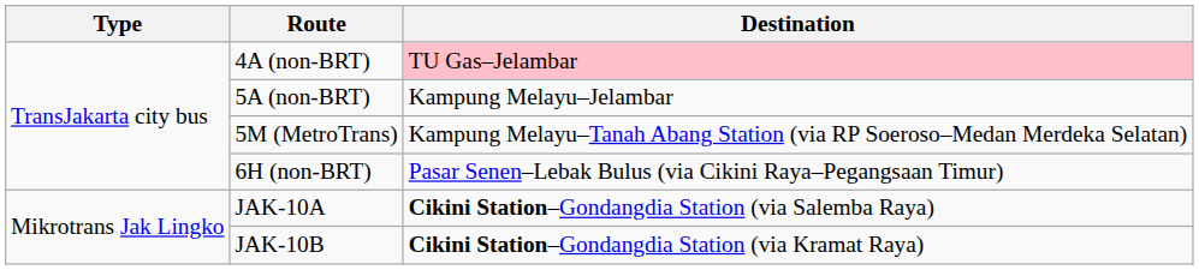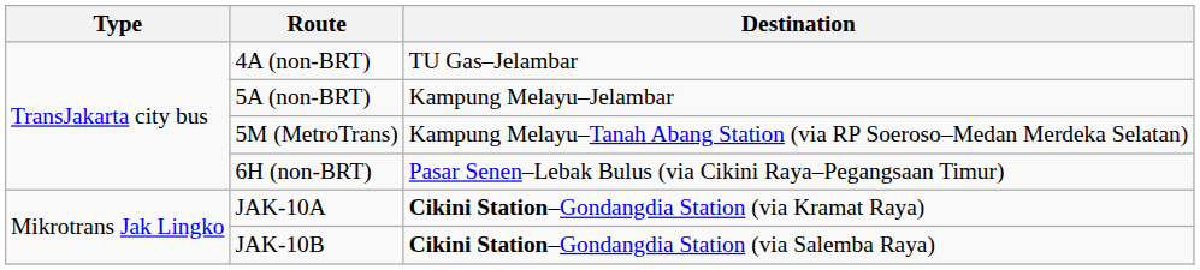4A (non-BRT) | Destination: pink background -> no background
JAK-10A | Destination: Cikini Station–Gondangdia Station (via Salemba Raya) -> Cikini Station–Gondangdia Station (via Kramat Raya)
JAK-10B | Destination: Cikini Station–Gondangdia Station (via Kramat Raya) -> Cikini Station–Gondangdia Station (via Salemba Raya)
